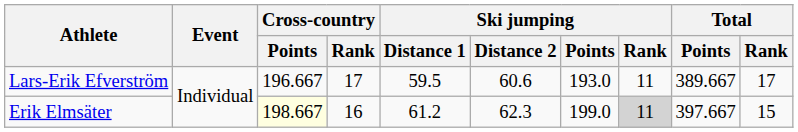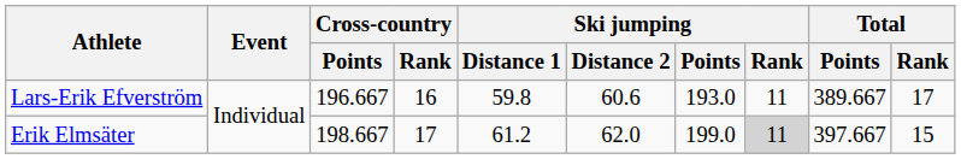Lars-Erik Efverström | Cross-country / Rank: 17 -> 16
Lars-Erik Efverström | Ski jumping / Distance 1: 59.5 -> 59.8
Erik Elmsäter | Cross-country / Points: lightyellow background -> no background
Erik Elmsäter | Cross-country / Rank: 16 -> 17
Erik Elmsäter | Ski jumping / Distance 2: 62.3 -> 62.0
